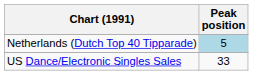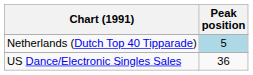US Dance/Electronic Singles Sales | Peak position: 33 -> 36
